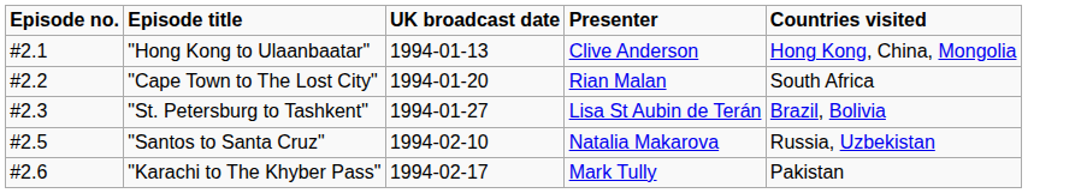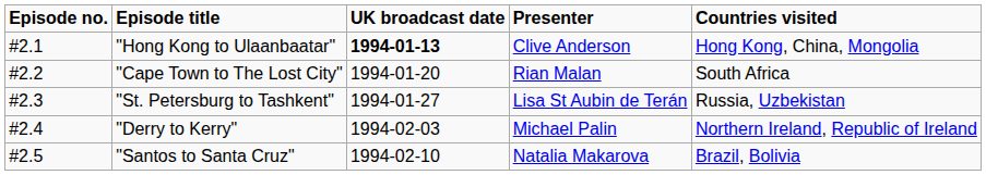"Hong Kong to Ulaanbaatar" | UK broadcast date: normal -> bold
"St. Petersburg to Tashkent" | Countries visited: Brazil, Bolivia -> Russia, Uzbekistan
+ row: #2.4 | "Derry to Kerry" | 1994-02-03 | Michael Palin | Northern Ireland, Republic of Ireland
"Santos to Santa Cruz" | Countries visited: Russia, Uzbekistan -> Brazil, Bolivia
- row: #2.6 | "Karachi to The Khyber Pass" | 1994-02-17 | Mark Tully | Pakistan
